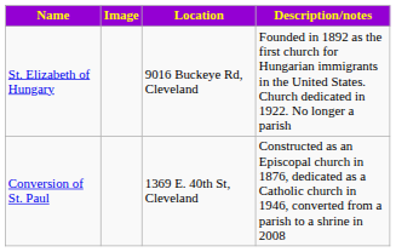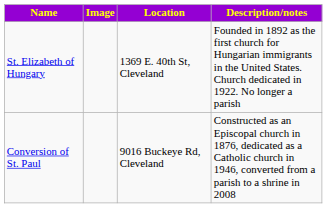St. Elizabeth of Hungary | Location: 9016 Buckeye Rd, Cleveland -> 1369 E. 40th St, Cleveland
Conversion of St. Paul | Location: 1369 E. 40th St, Cleveland -> 9016 Buckeye Rd, Cleveland
